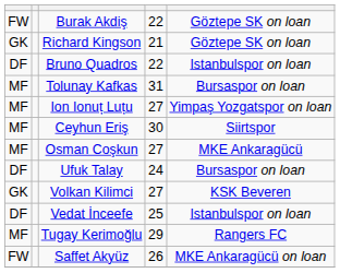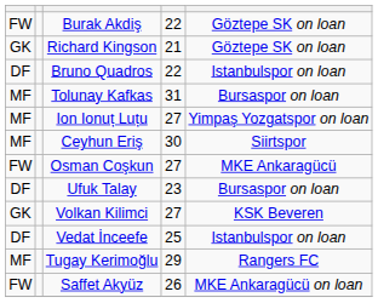Osman Coşkun | column 1: MF -> FW
Ufuk Talay | column 4: 24 -> 23
